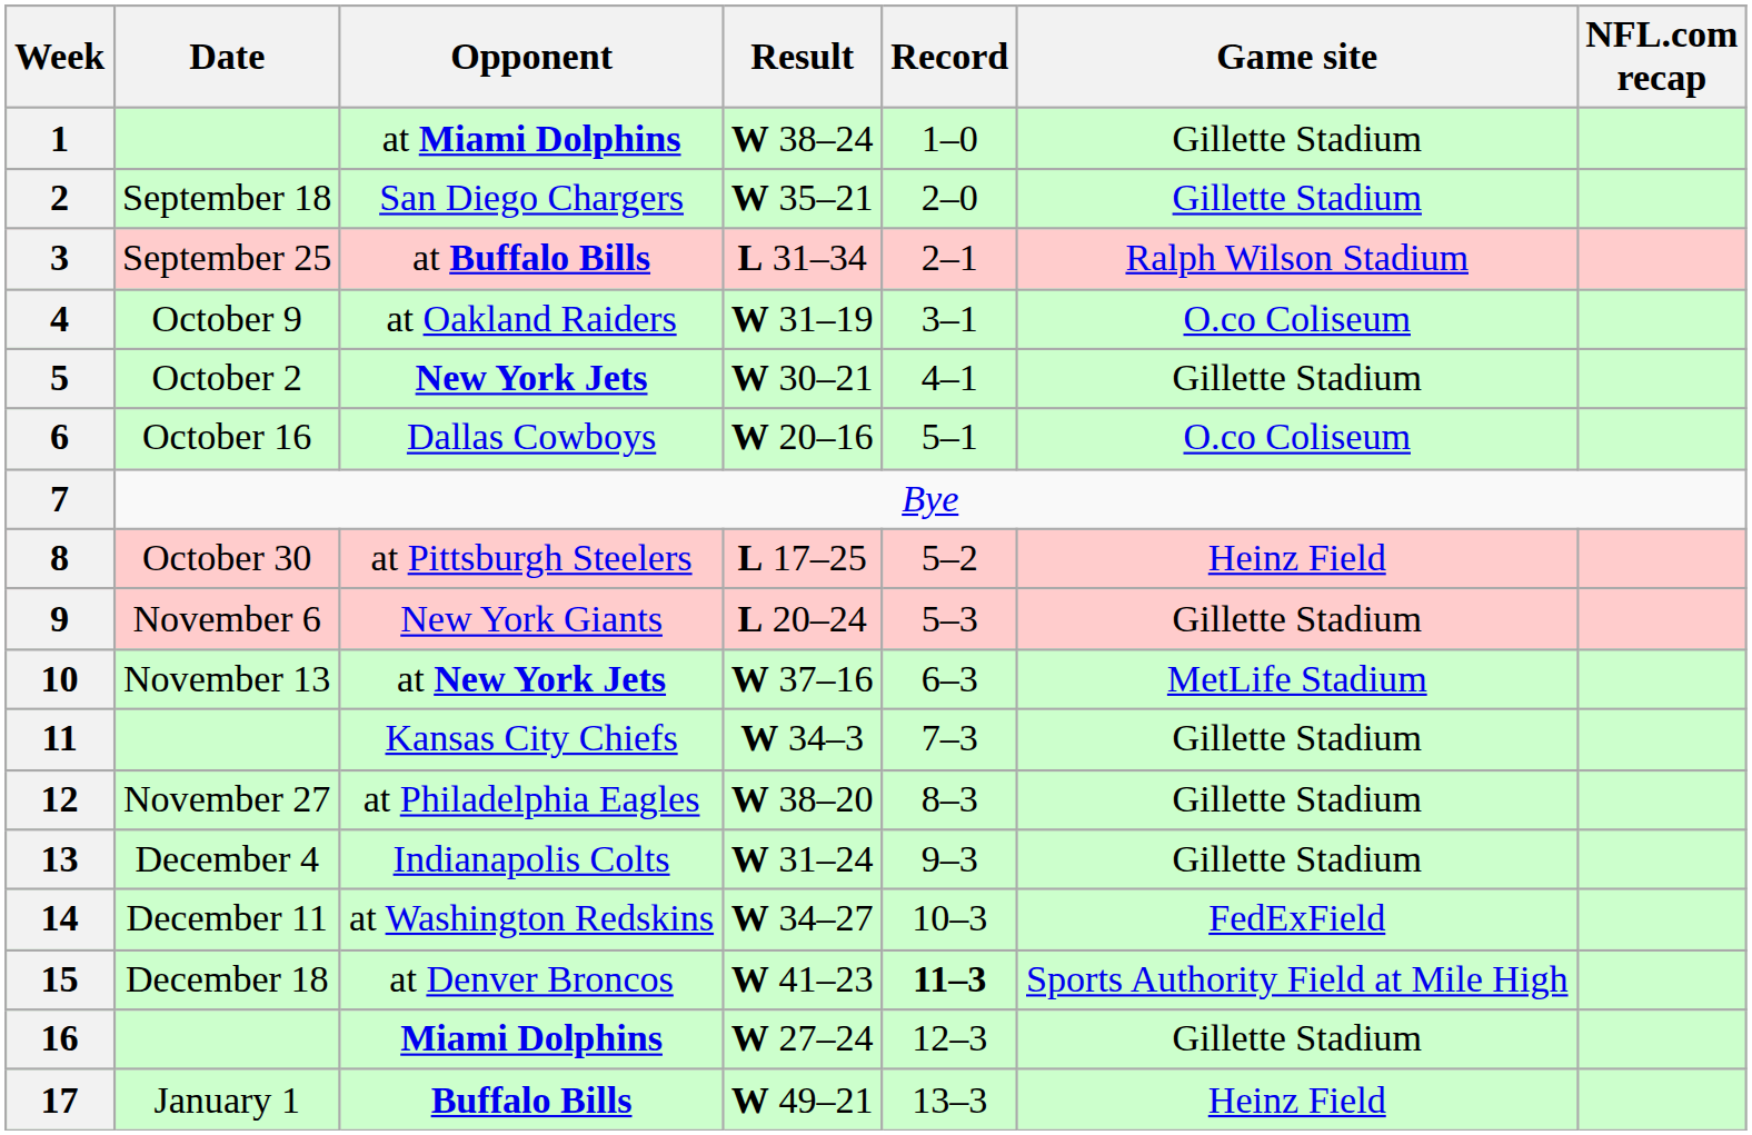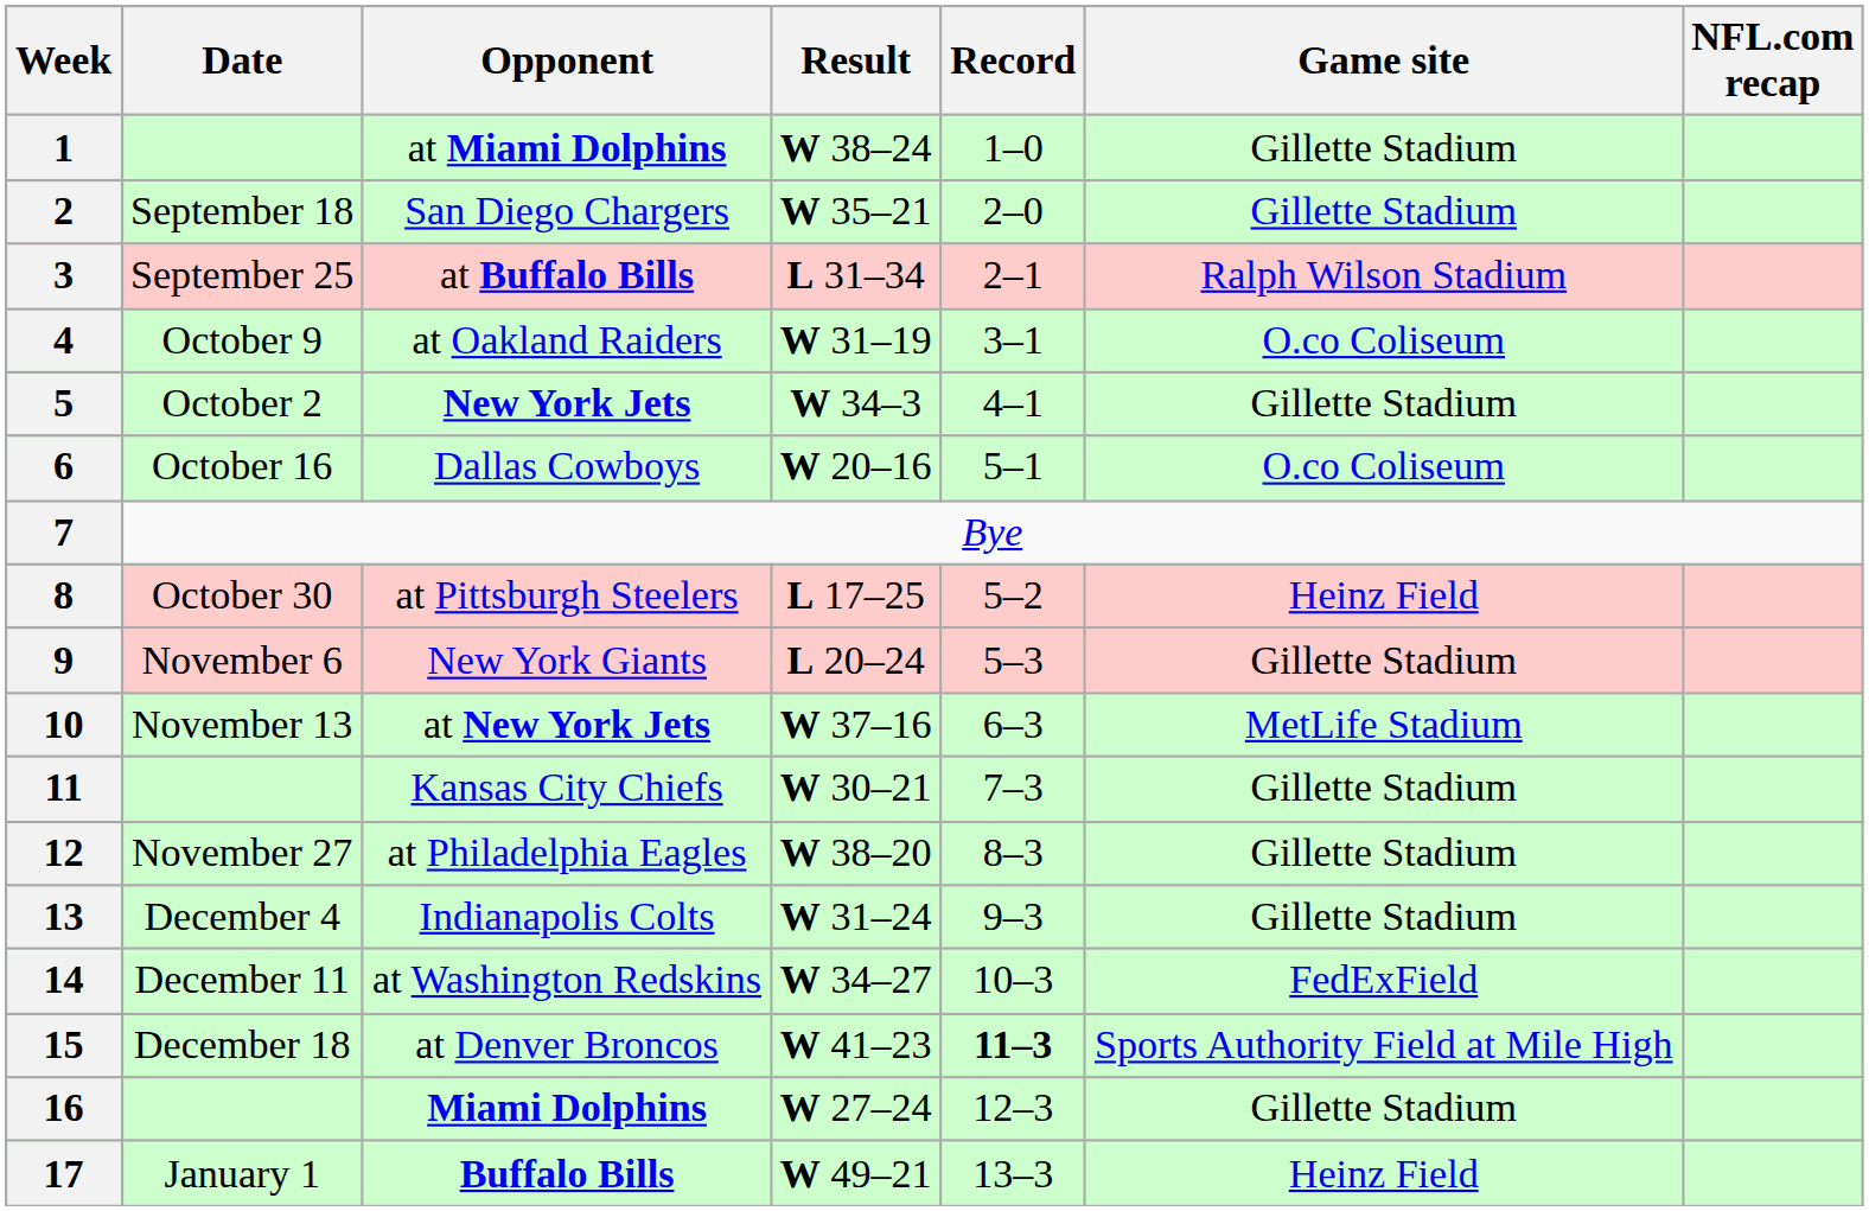5 | Result: W 30–21 -> W 34–3
11 | Result: W 34–3 -> W 30–21
